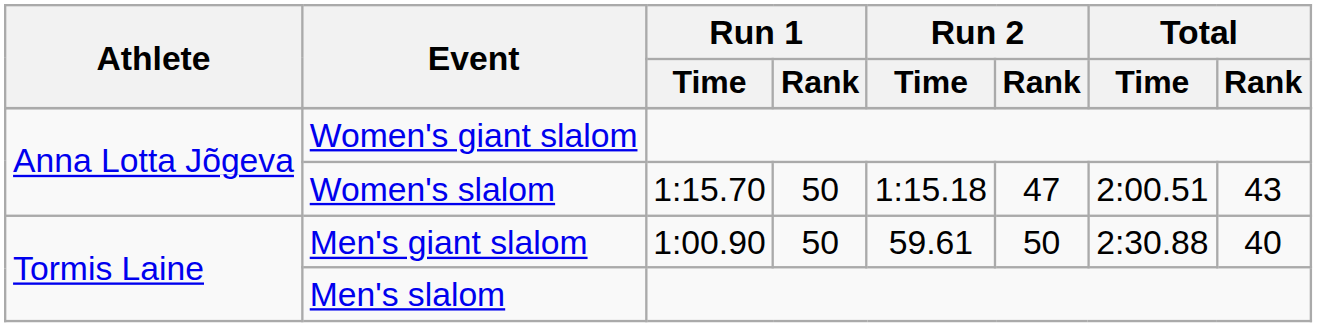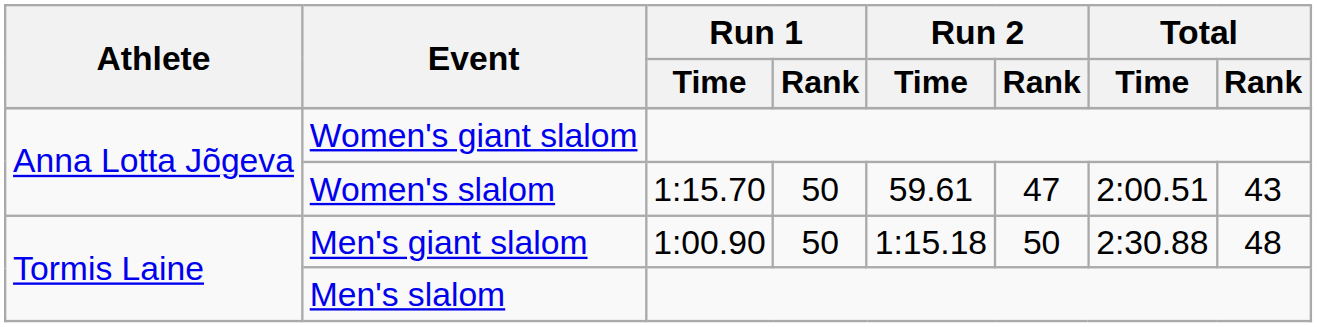Women's slalom | Run 2 / Time: 1:15.18 -> 59.61
Men's giant slalom | Run 2 / Time: 59.61 -> 1:15.18
Men's giant slalom | Total / Rank: 40 -> 48
